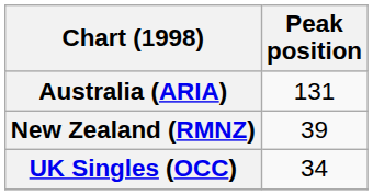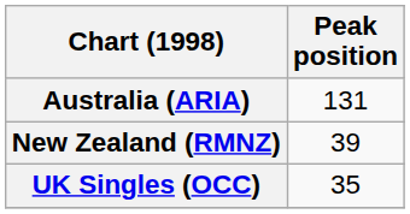UK Singles (OCC) | Peak position: 34 -> 35
